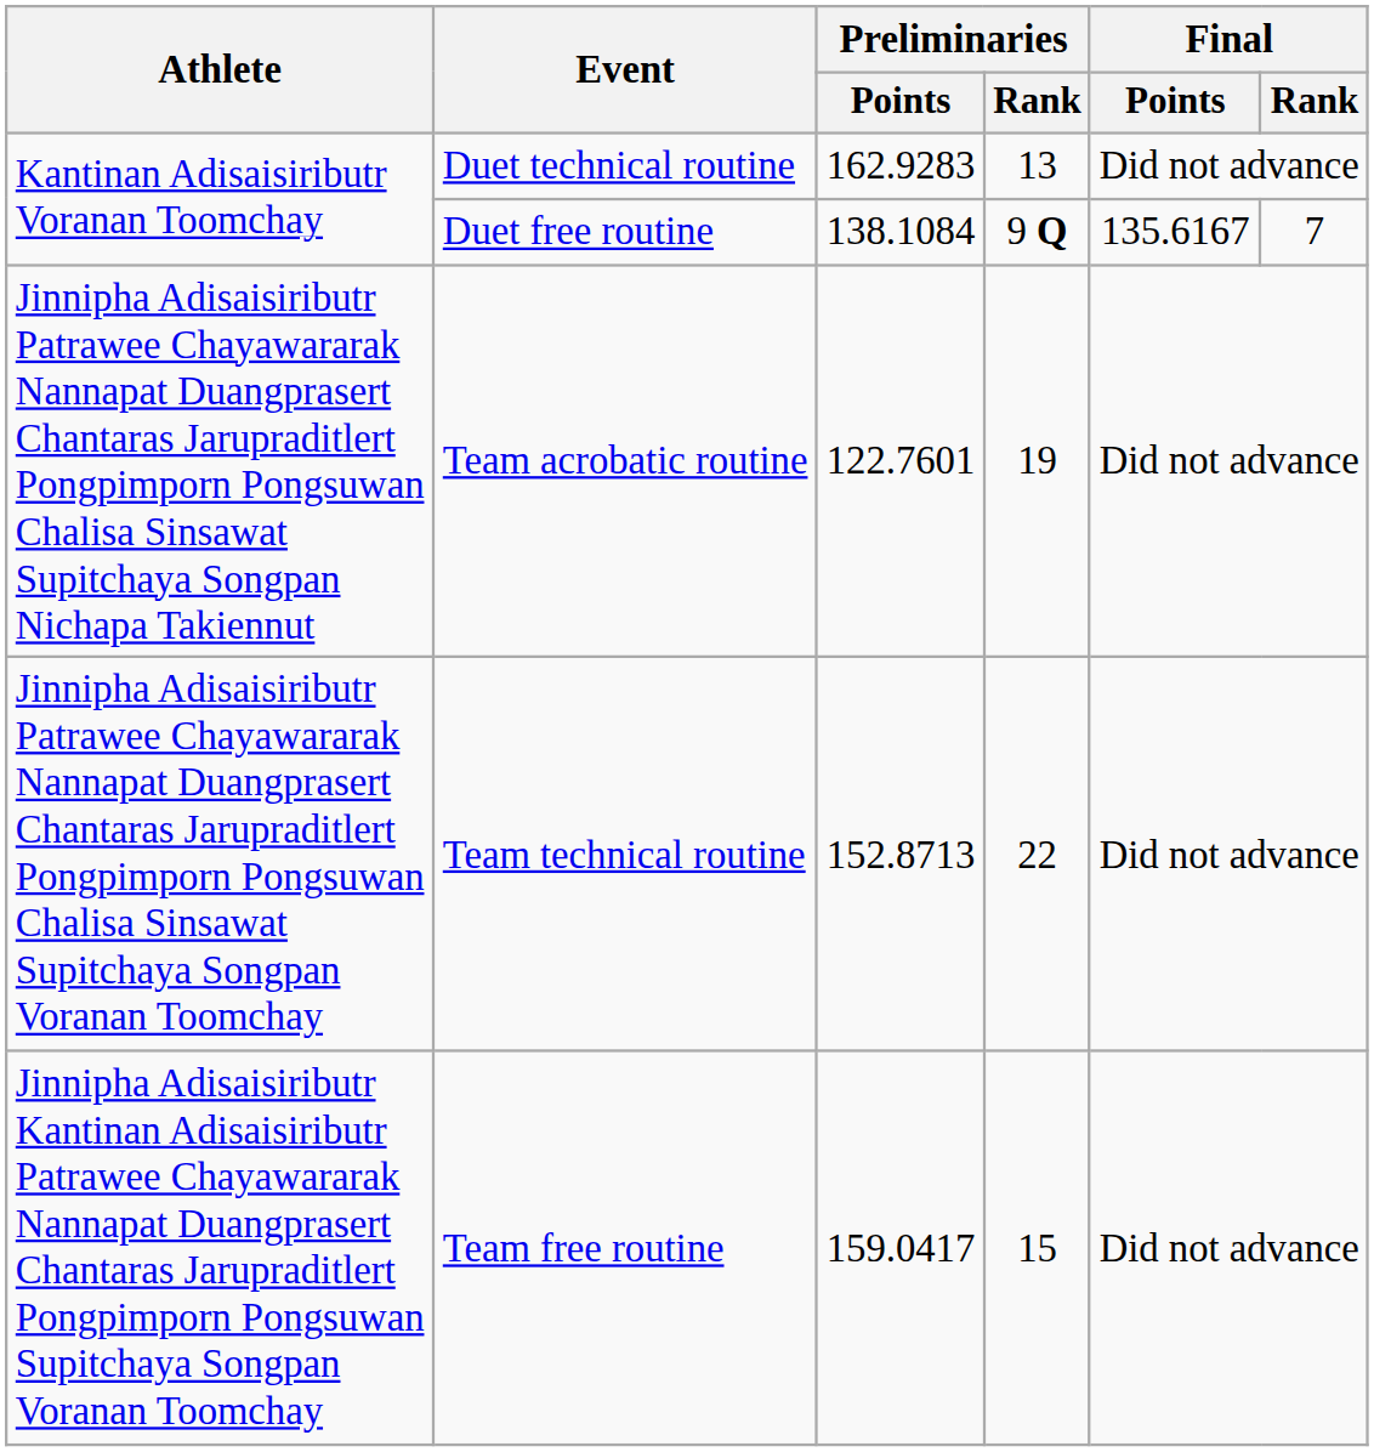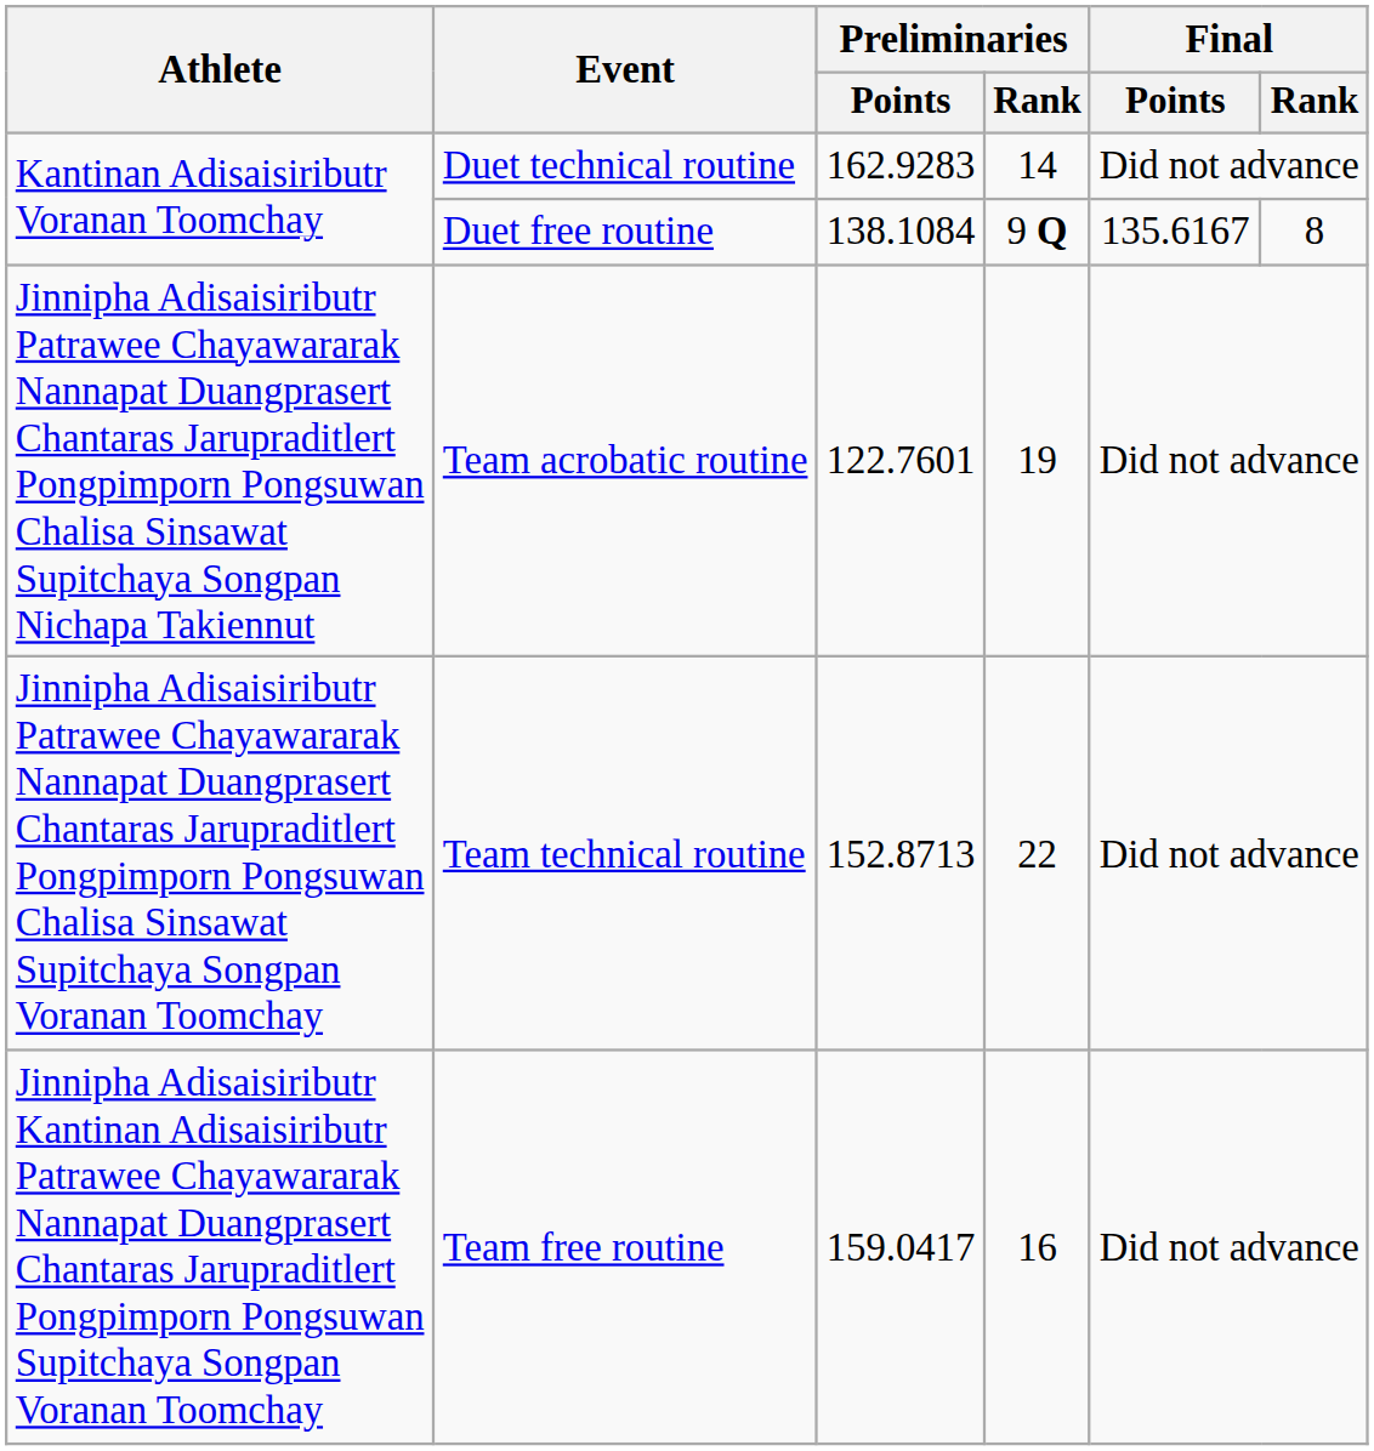Duet technical routine | Preliminaries / Rank: 13 -> 14
Duet free routine | Final / Rank: 7 -> 8
Team free routine | Preliminaries / Rank: 15 -> 16
